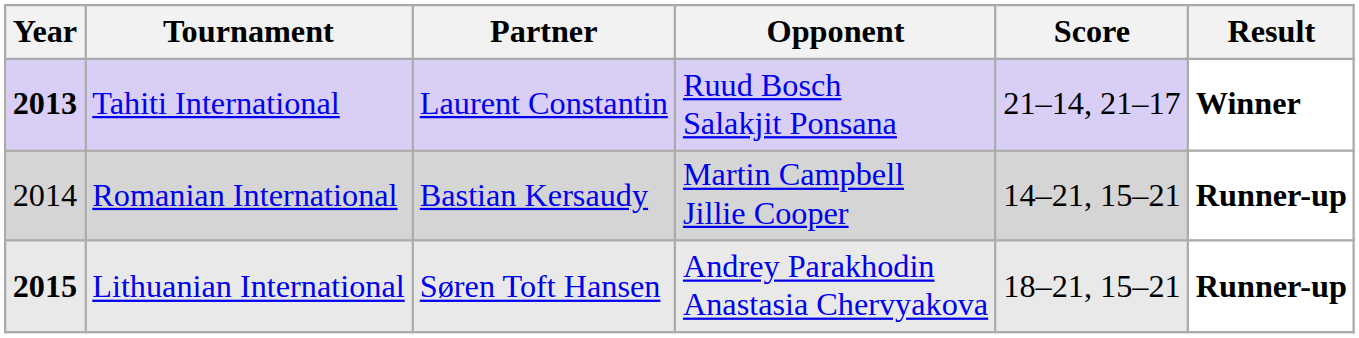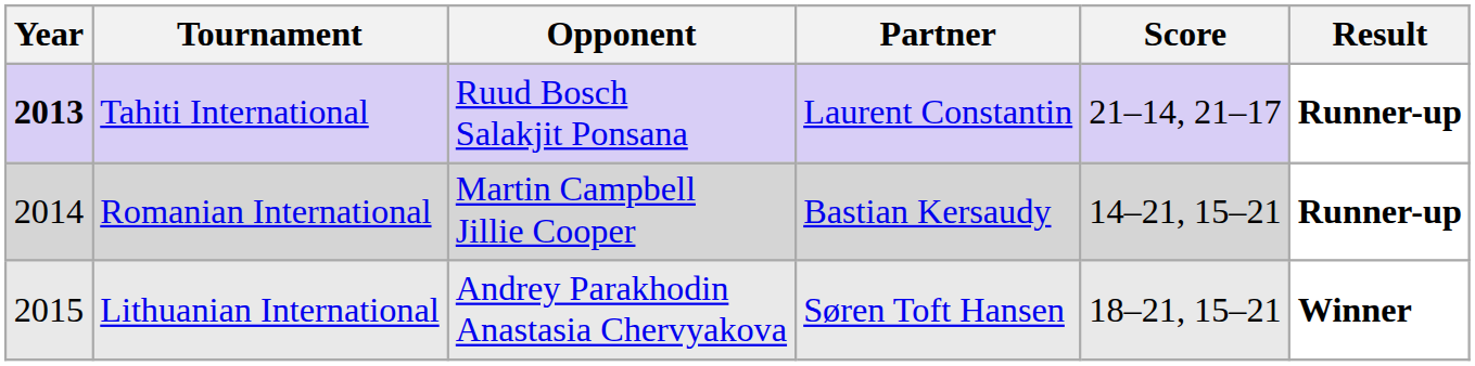columns swapped: Partner <-> Opponent
Tahiti International | Result: Winner -> Runner-up
Lithuanian International | Year: bold -> normal
Lithuanian International | Result: Runner-up -> Winner
